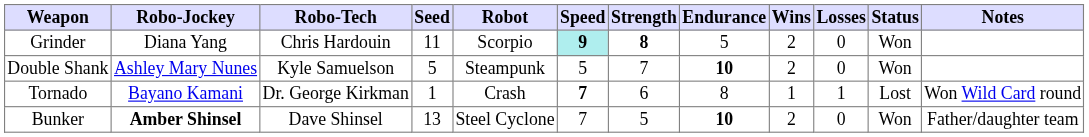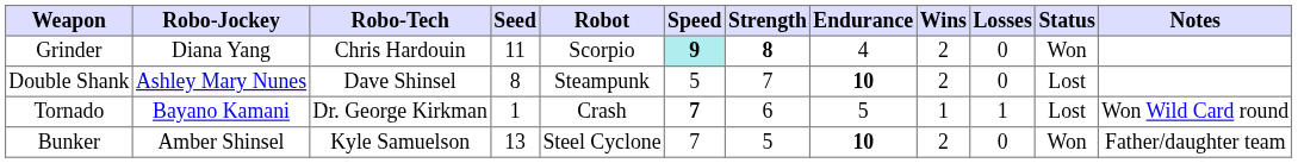Grinder | Endurance: 5 -> 4
Double Shank | Robo-Tech: Kyle Samuelson -> Dave Shinsel
Double Shank | Seed: 5 -> 8
Double Shank | Status: Won -> Lost
Tornado | Endurance: 8 -> 5
Bunker | Robo-Jockey: bold -> normal
Bunker | Robo-Tech: Dave Shinsel -> Kyle Samuelson
